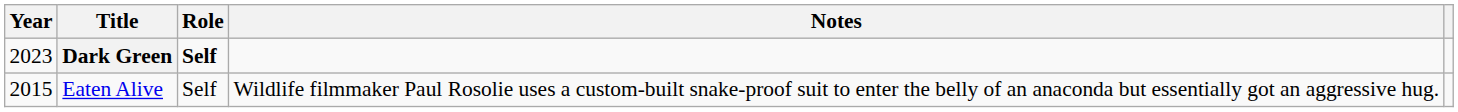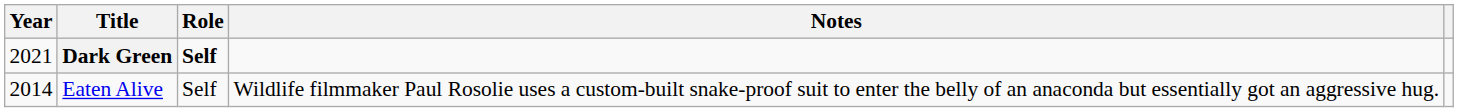Dark Green | Year: 2023 -> 2021
Eaten Alive | Year: 2015 -> 2014
